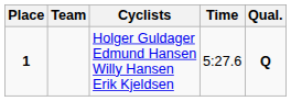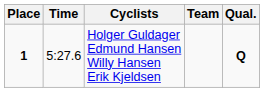columns swapped: Team <-> Time
